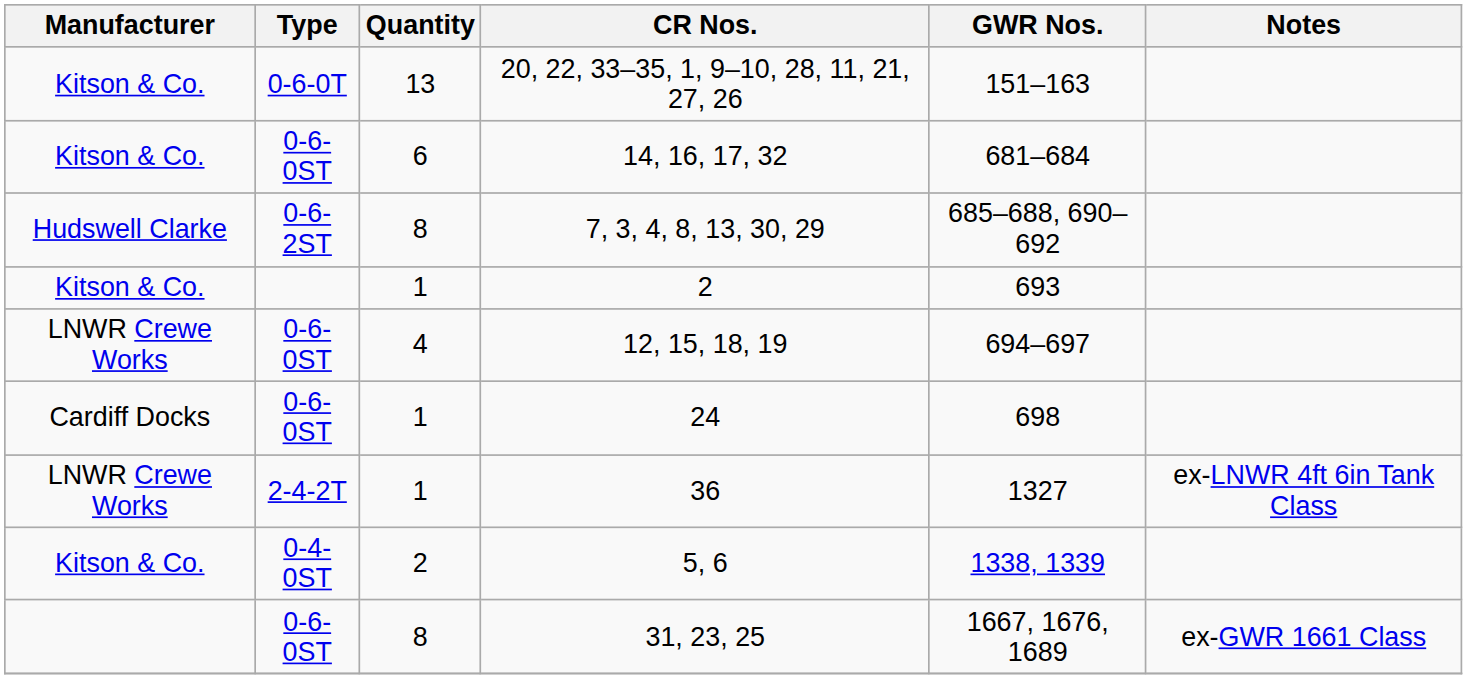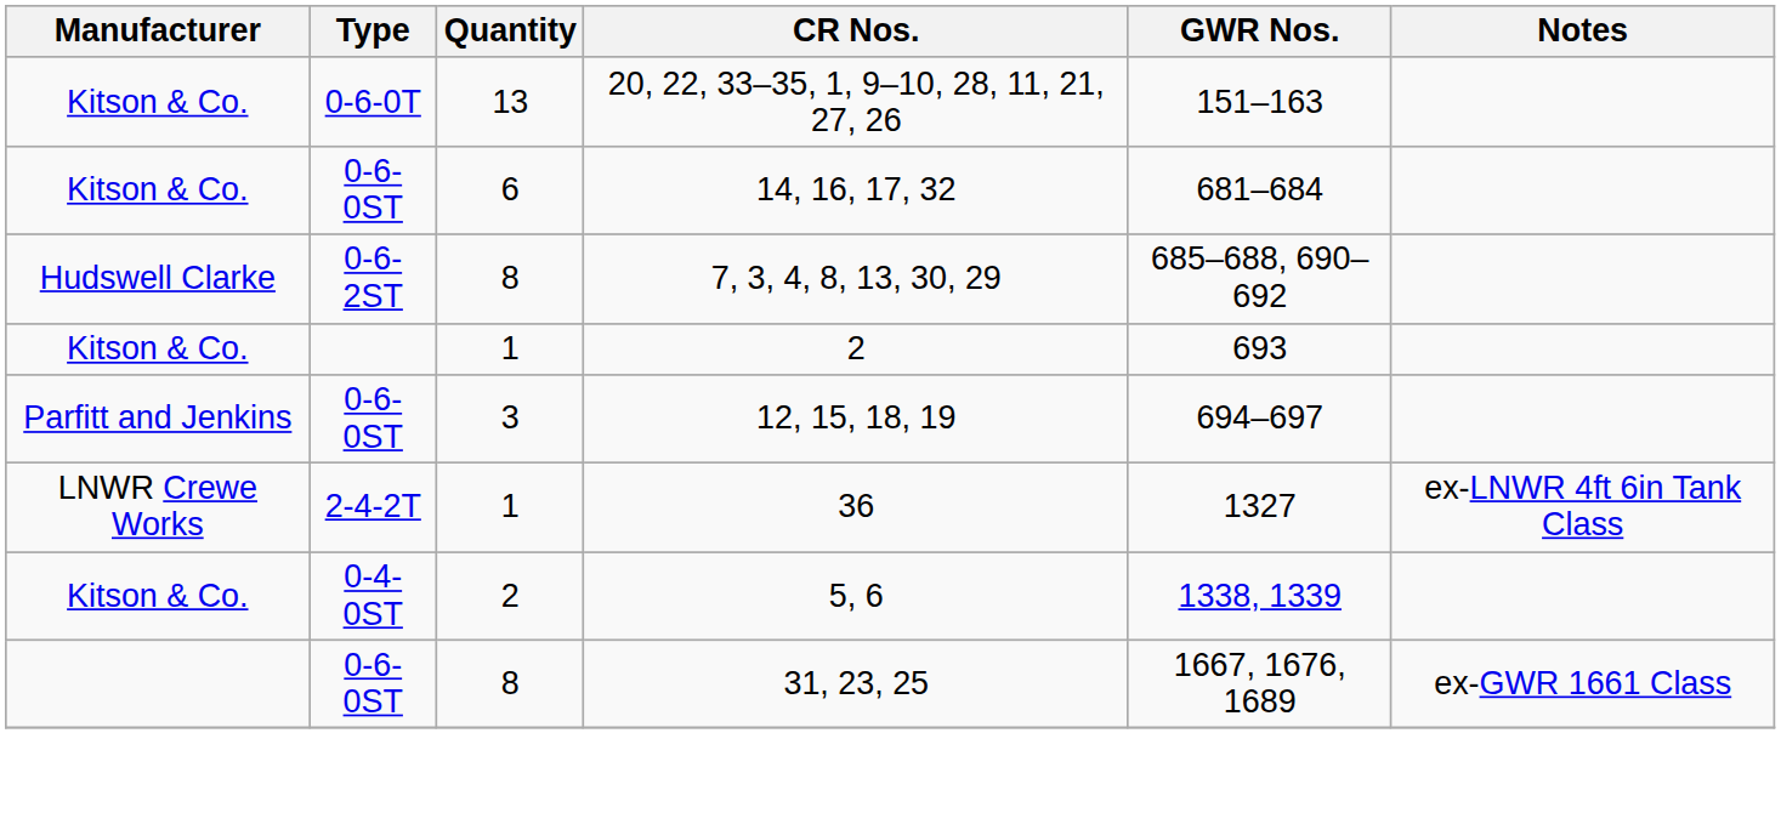12, 15, 18, 19 | Manufacturer: LNWR Crewe Works -> Parfitt and Jenkins
12, 15, 18, 19 | Quantity: 4 -> 3
- row: Cardiff Docks | 0-6-0ST | 1 | 24 | 698
